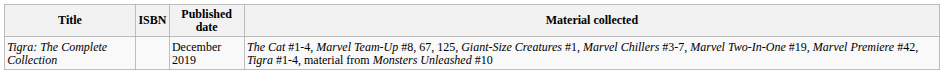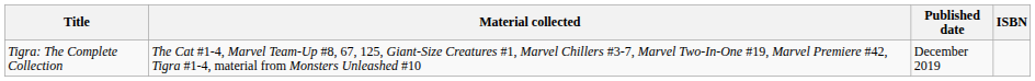columns swapped: Material collected <-> ISBN
